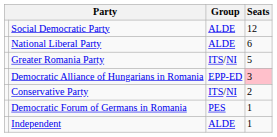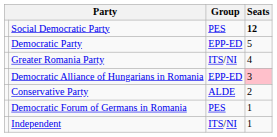Social Democratic Party | Group: ALDE -> PES
Social Democratic Party | Seats: normal -> bold
- row: National Liberal Party | ALDE | 6
+ row: Democratic Party | EPP-ED | 5
Greater Romania Party | Seats: 5 -> 4
Conservative Party | Group: ITS/NI -> ALDE
Independent | Group: ALDE -> ITS/NI
